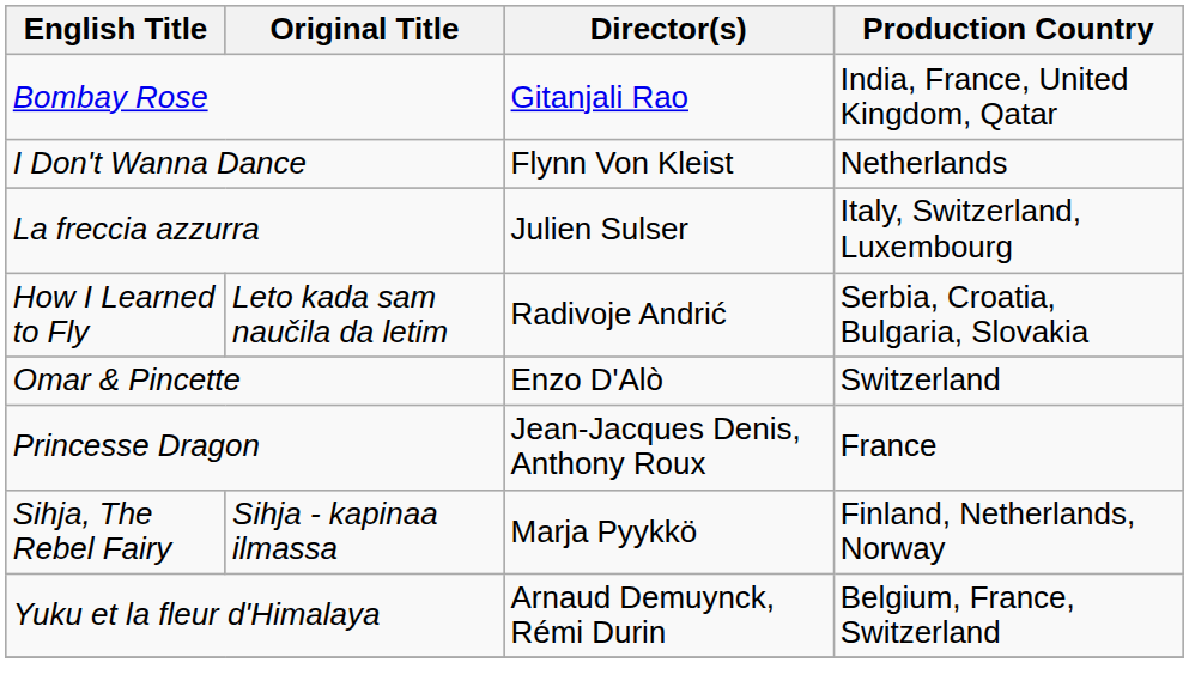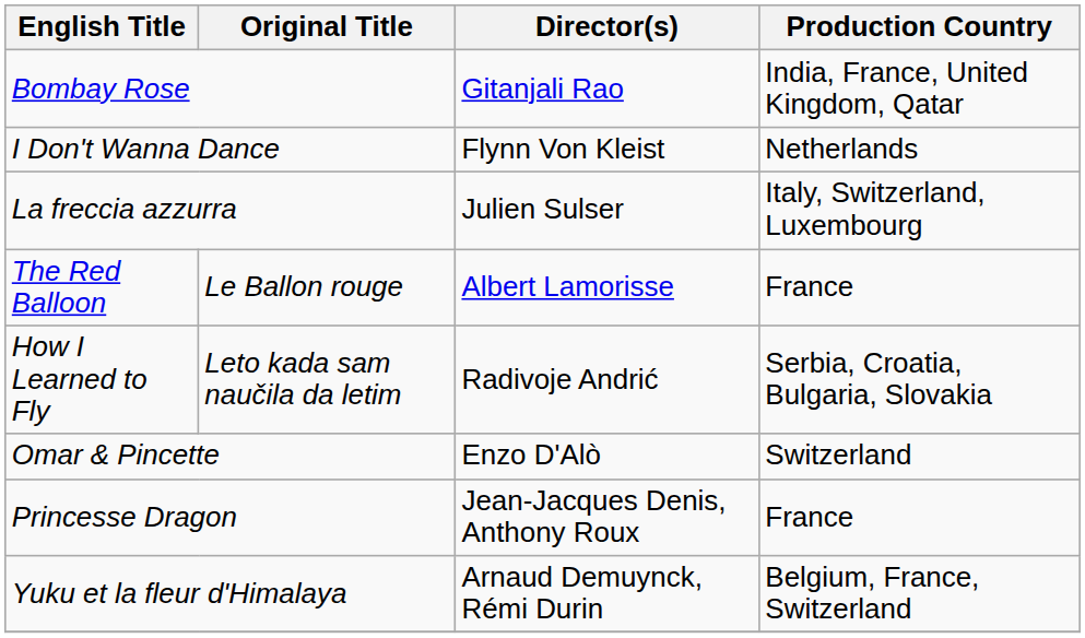+ row: The Red Balloon | Le Ballon rouge | Albert Lamorisse | France
- row: Sihja, The Rebel Fairy | Sihja - kapinaa ilmassa | Marja Pyykkö | Finland, Netherlands, Norway
